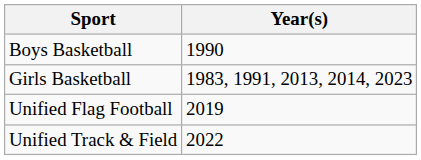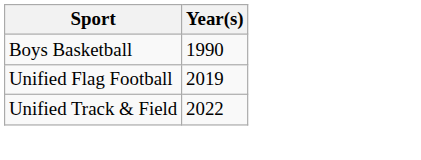- row: Girls Basketball | 1983, 1991, 2013, 2014, 2023
